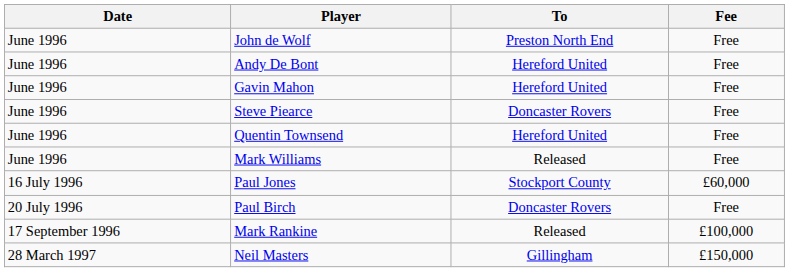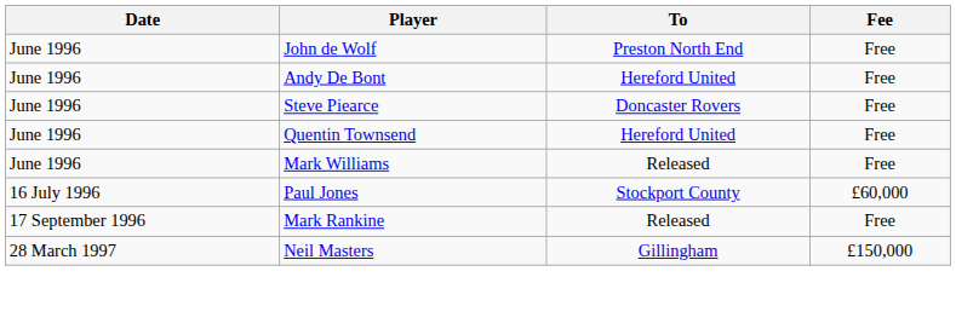- row: June 1996 | Gavin Mahon | Hereford United | Free
- row: 20 July 1996 | Paul Birch | Doncaster Rovers | Free
Mark Rankine | Fee: £100,000 -> Free
